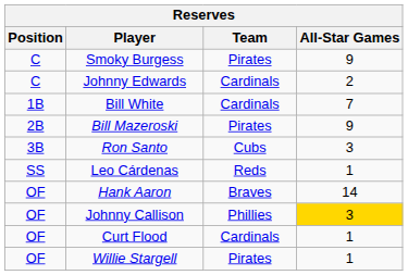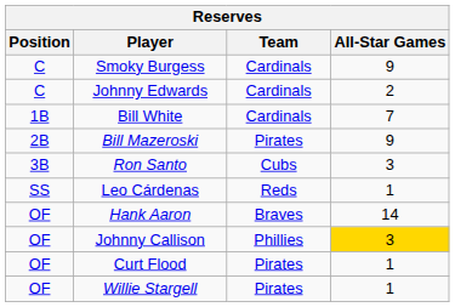Smoky Burgess | Team: Pirates -> Cardinals
Curt Flood | Team: Cardinals -> Pirates
